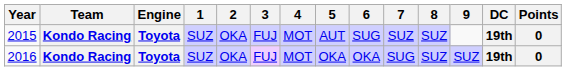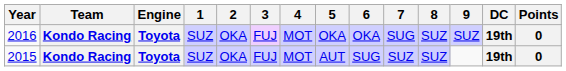rows swapped: 2015 <-> 2016
